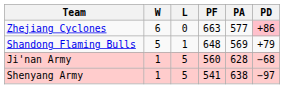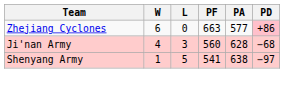- row: Shandong Flaming Bulls | 5 | 1 | 648 | 569 | +79
Ji'nan Army | W: 1 -> 4
Ji'nan Army | L: 5 -> 3
